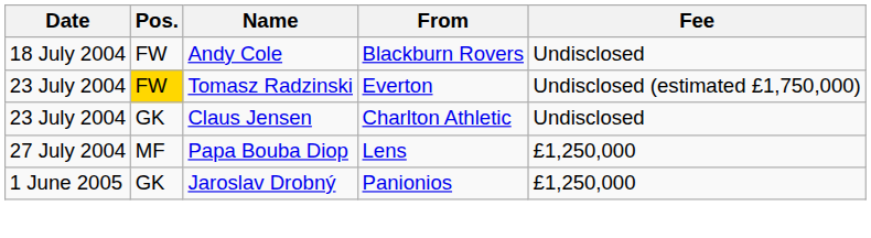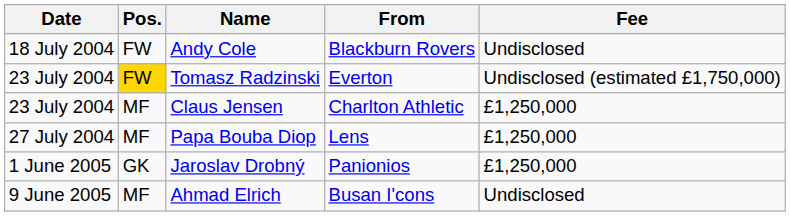Claus Jensen | Pos.: GK -> MF
Claus Jensen | Fee: Undisclosed -> £1,250,000
+ row: 9 June 2005 | MF | Ahmad Elrich | Busan I'cons | Undisclosed
